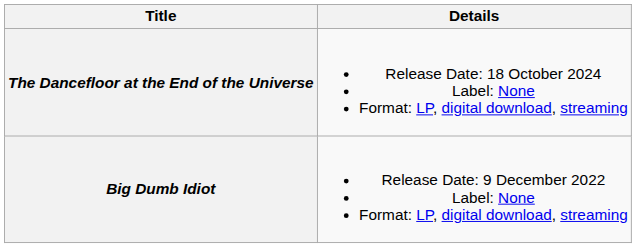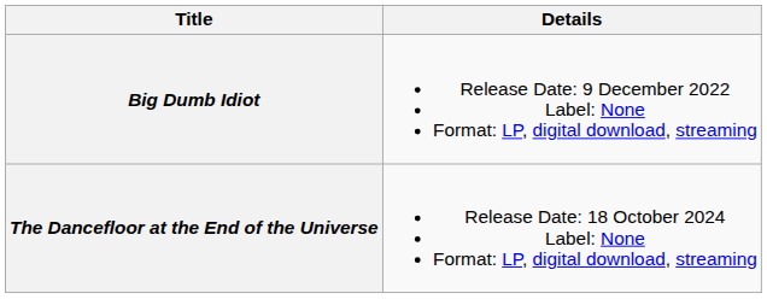rows swapped: Big Dumb Idiot <-> The Dancefloor at the End of the Universe
